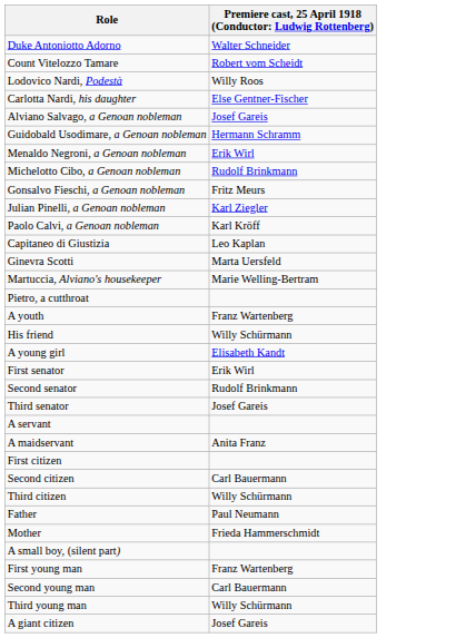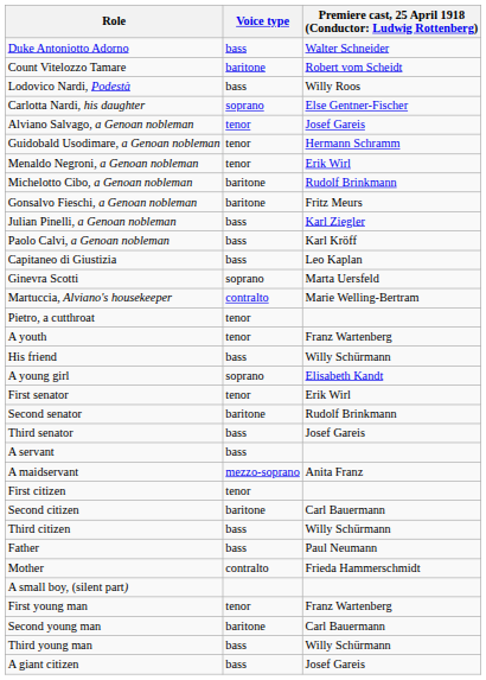+ column: Voice type | bass | baritone | bass | soprano | tenor | tenor | tenor | baritone | baritone | bass | bass | bass | soprano | contralto | tenor | tenor | bass | soprano | tenor | baritone | bass | bass | mezzo-soprano | tenor | baritone | bass | bass | contralto | tenor | baritone | bass | bass
